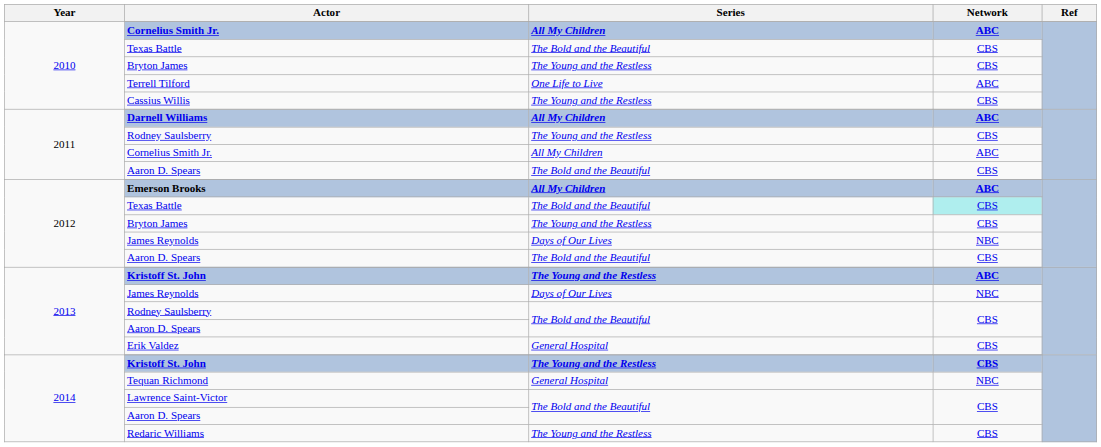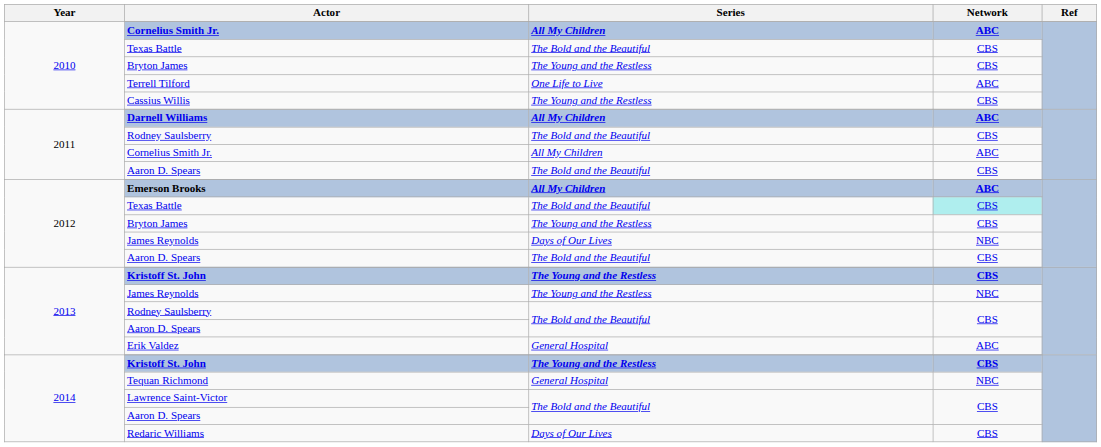2011 / Rodney Saulsberry | Series: The Young and the Restless -> The Bold and the Beautiful
2013 / Kristoff St. John | Network: ABC -> CBS
2013 / James Reynolds | Series: Days of Our Lives -> The Young and the Restless
Erik Valdez | Network: CBS -> ABC
Redaric Williams | Series: The Young and the Restless -> Days of Our Lives
